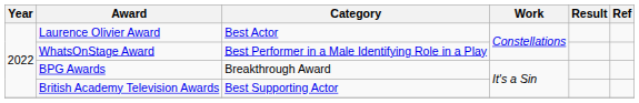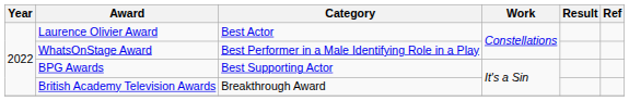BPG Awards | Category: Breakthrough Award -> Best Supporting Actor
British Academy Television Awards | Category: Best Supporting Actor -> Breakthrough Award
